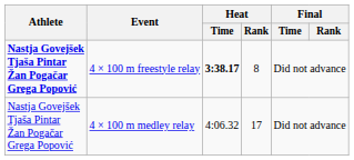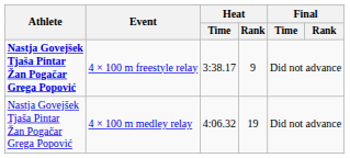4 × 100 m freestyle relay | Heat / Time: bold -> normal
4 × 100 m freestyle relay | Heat / Rank: 8 -> 9
4 × 100 m medley relay | Heat / Rank: 17 -> 19
